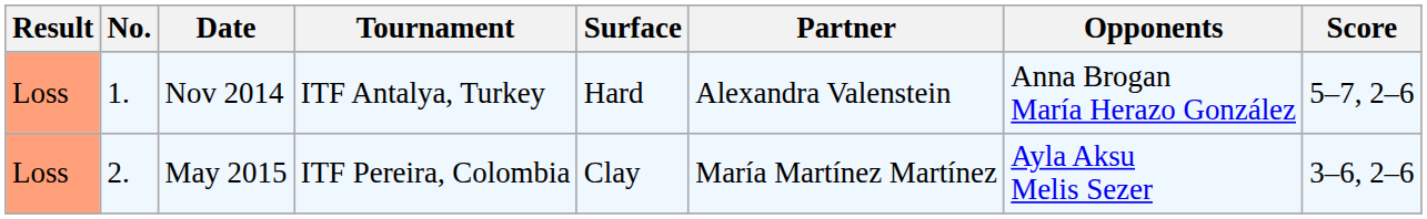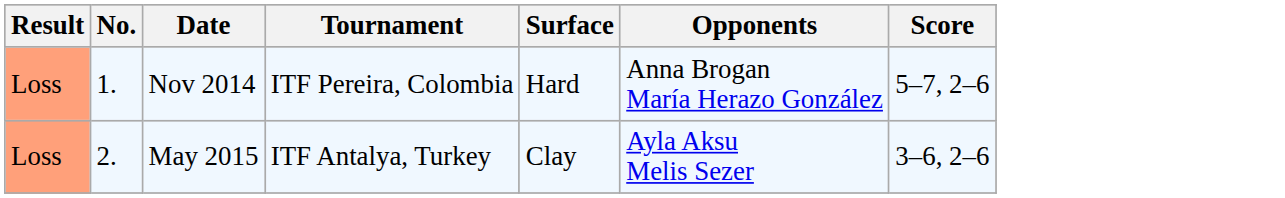- column: Partner | Alexandra Valenstein | María Martínez Martínez
Nov 2014 | Tournament: ITF Antalya, Turkey -> ITF Pereira, Colombia
May 2015 | Tournament: ITF Pereira, Colombia -> ITF Antalya, Turkey
